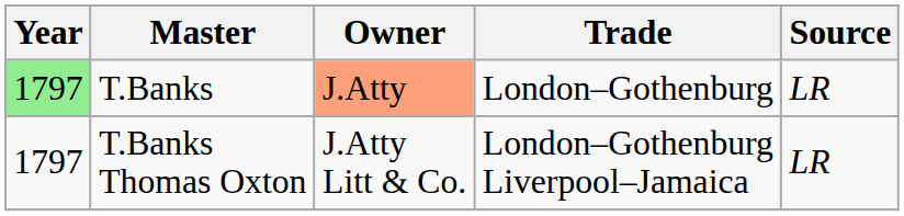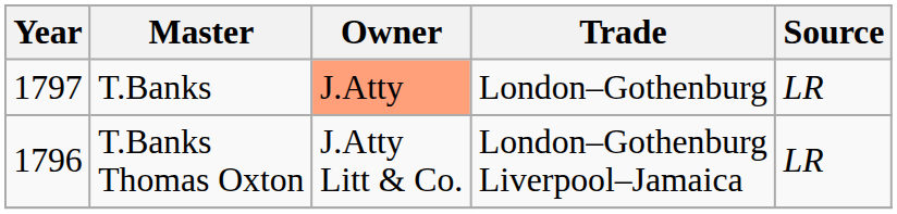T.Banks | Year: lightgreen background -> no background
T.Banks Thomas Oxton | Year: 1797 -> 1796
